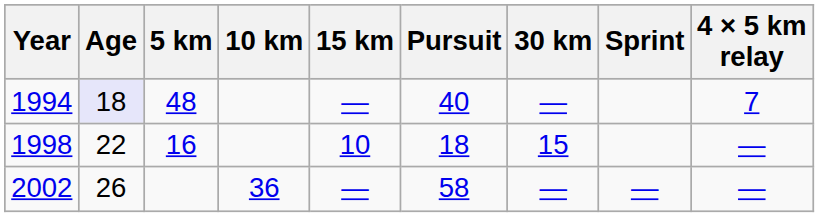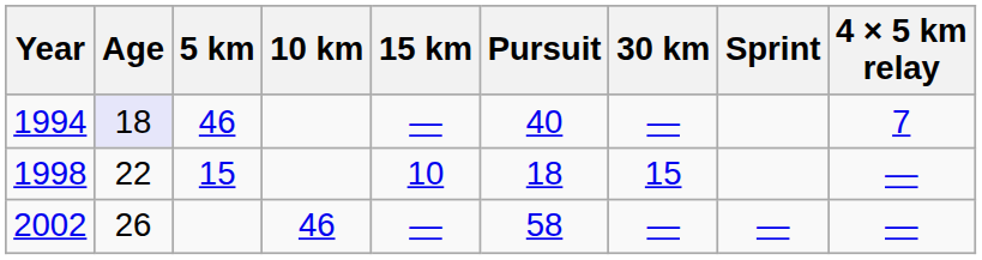1994 | 5 km: 48 -> 46
1998 | 5 km: 16 -> 15
2002 | 10 km: 36 -> 46
